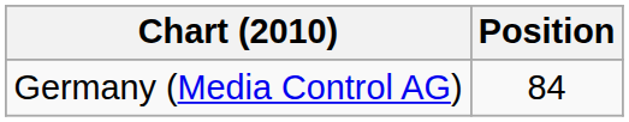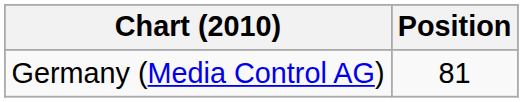Germany (Media Control AG) | Position: 84 -> 81
